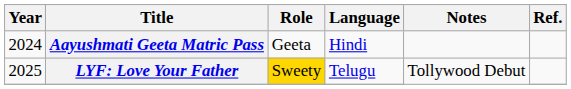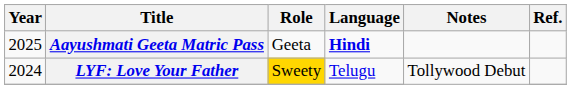Aayushmati Geeta Matric Pass | Year: 2024 -> 2025
Aayushmati Geeta Matric Pass | Language: normal -> bold
LYF: Love Your Father | Year: 2025 -> 2024
